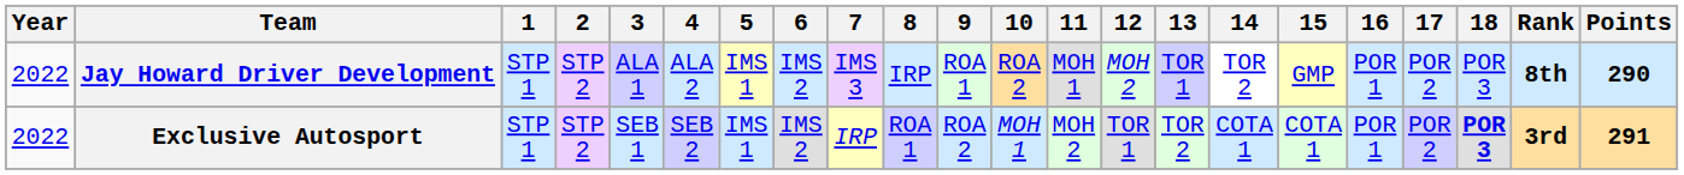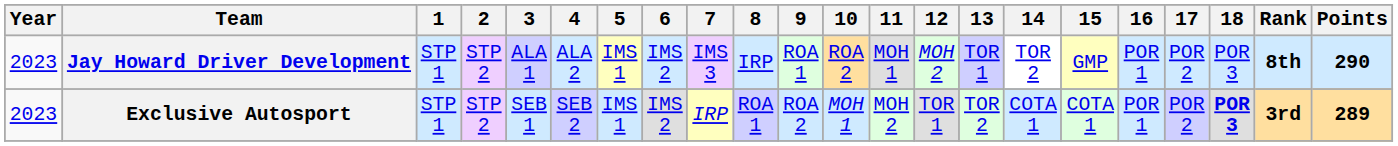Jay Howard Driver Development | Year: 2022 -> 2023
Exclusive Autosport | Year: 2022 -> 2023
Exclusive Autosport | Points: 291 -> 289
